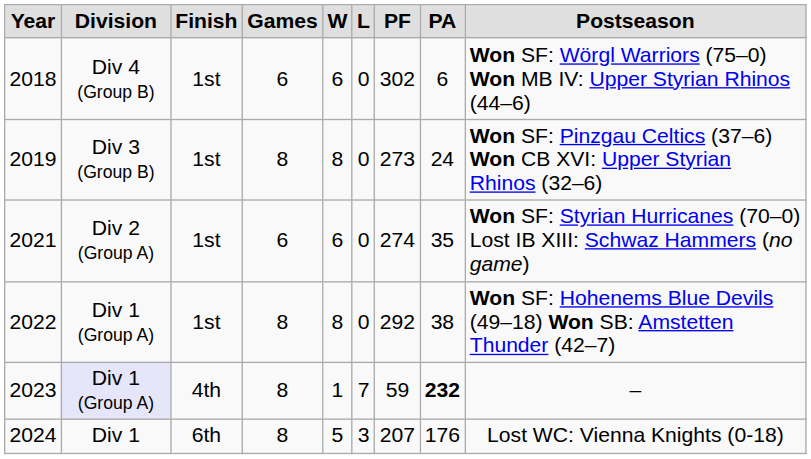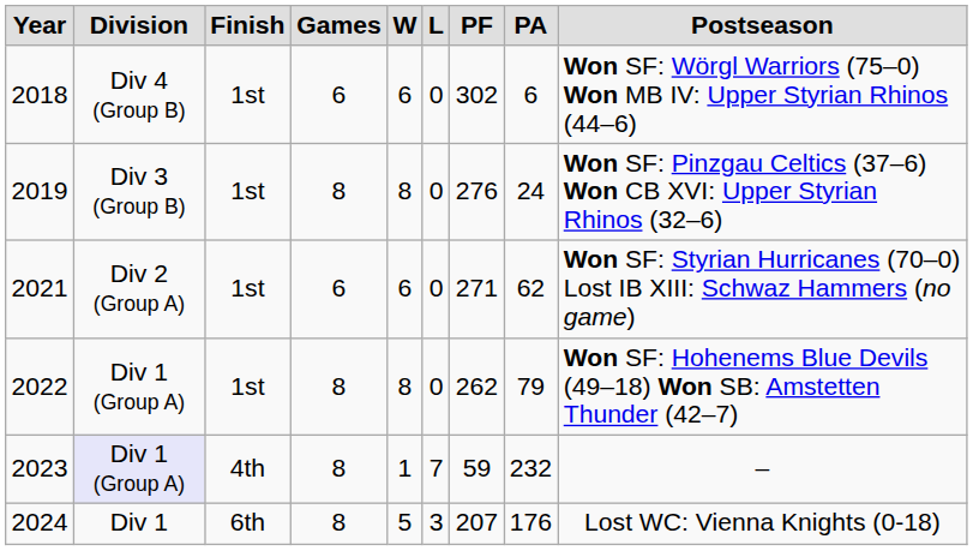2019 | column 7: 273 -> 276
2021 | column 7: 274 -> 271
2021 | column 8: 35 -> 62
2022 | column 7: 292 -> 262
2022 | column 8: 38 -> 79
2023 | column 8: bold -> normal
